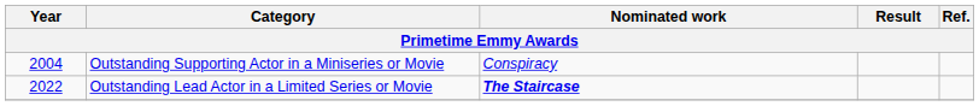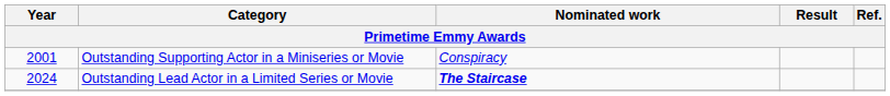Outstanding Supporting Actor in a Miniseries or Movie | Year: 2004 -> 2001
Outstanding Lead Actor in a Limited Series or Movie | Year: 2022 -> 2024
